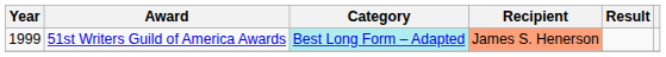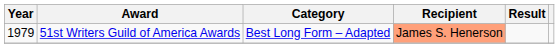51st Writers Guild of America Awards | Year: 1999 -> 1979
51st Writers Guild of America Awards | Category: paleturquoise background -> no background
